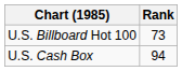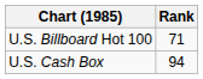U.S. Billboard Hot 100 | Rank: 73 -> 71
